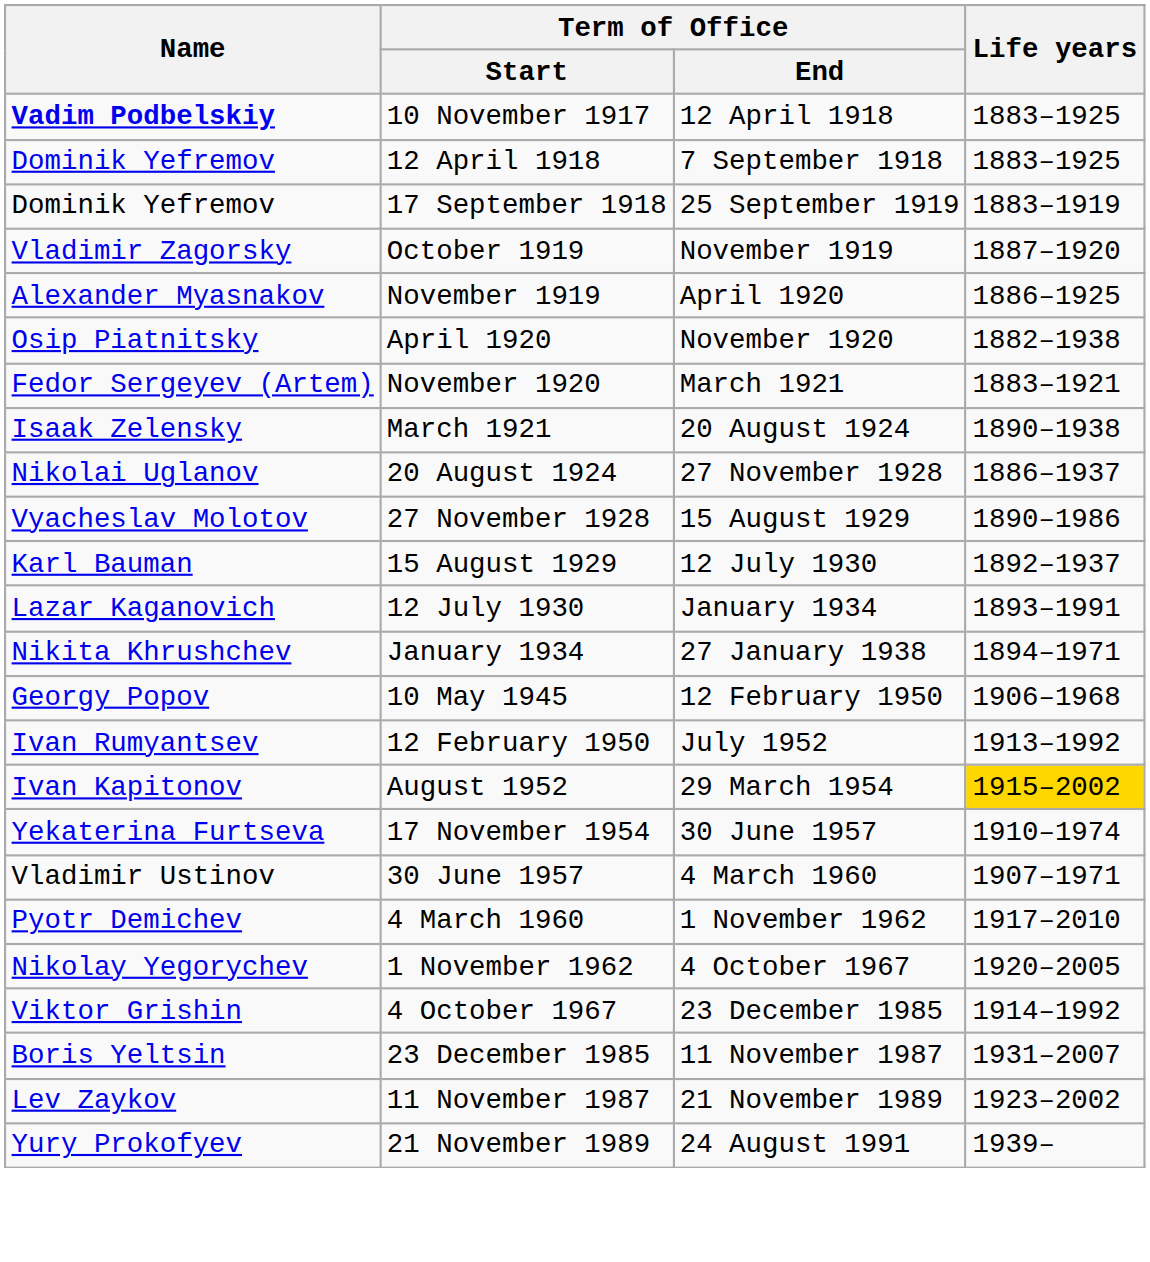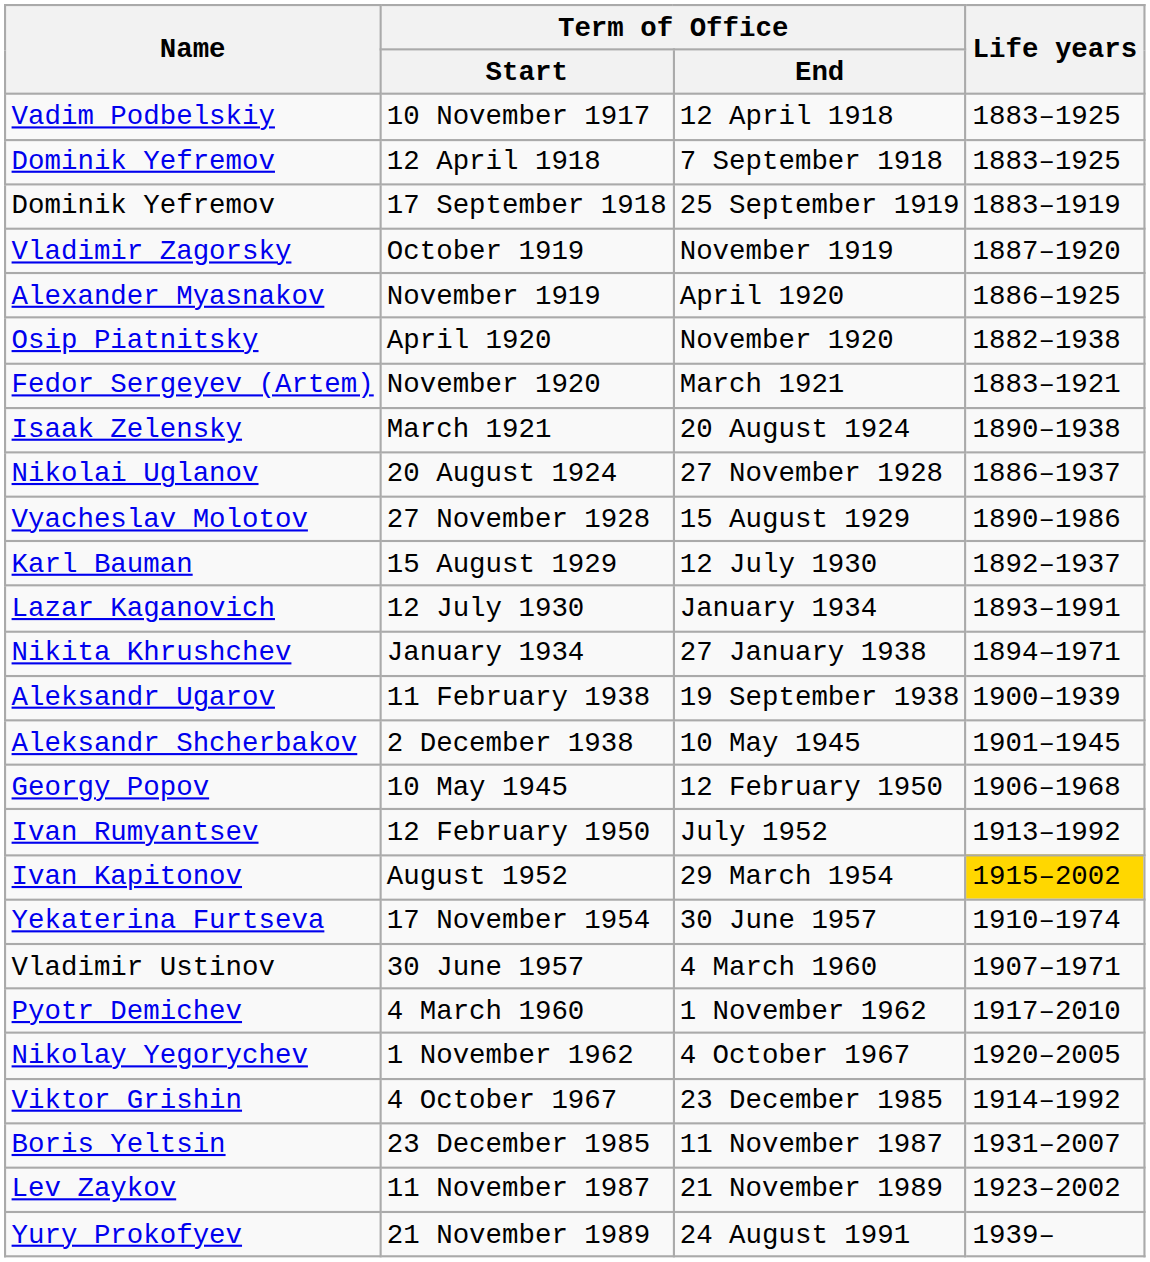10 November 1917 | Name: bold -> normal
+ row: Aleksandr Ugarov | 11 February 1938 | 19 September 1938 | 1900–1939
+ row: Aleksandr Shcherbakov | 2 December 1938 | 10 May 1945 | 1901–1945
